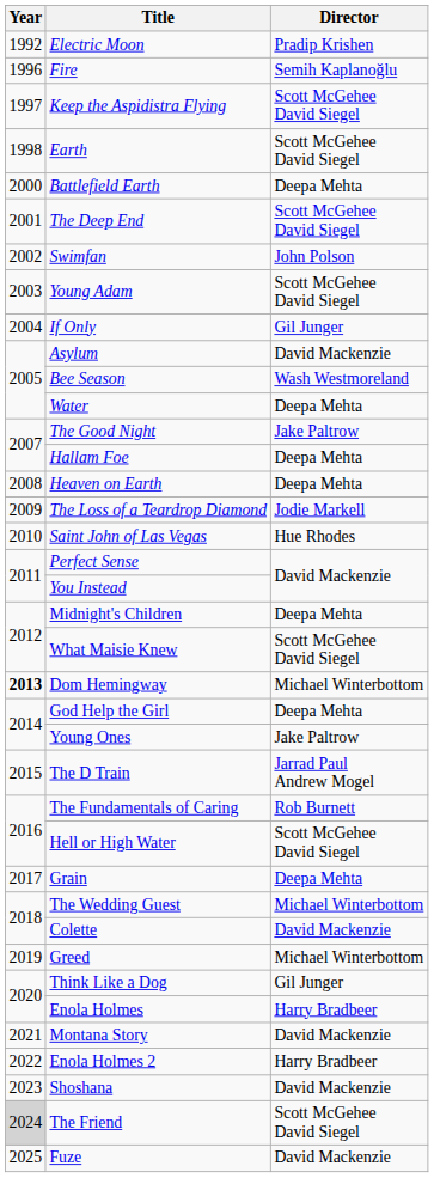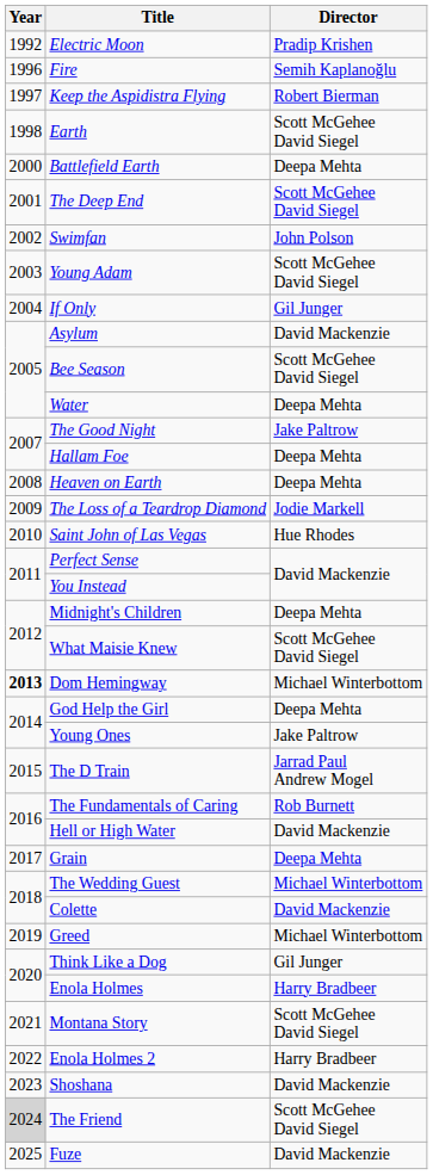Keep the Aspidistra Flying | Director: Scott McGehee David Siegel -> Robert Bierman
Bee Season | Director: Wash Westmoreland -> Scott McGehee David Siegel
Hell or High Water | Director: Scott McGehee David Siegel -> David Mackenzie
Montana Story | Director: David Mackenzie -> Scott McGehee David Siegel
